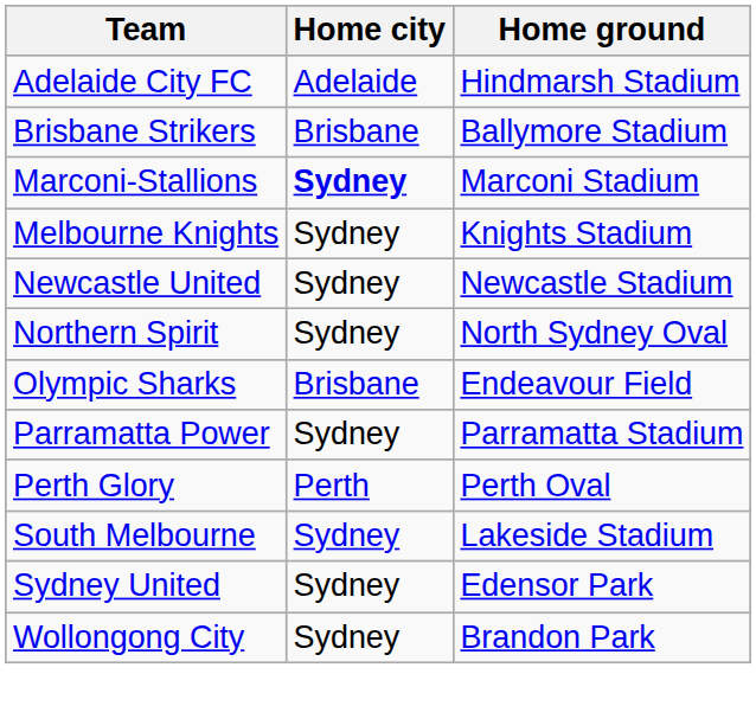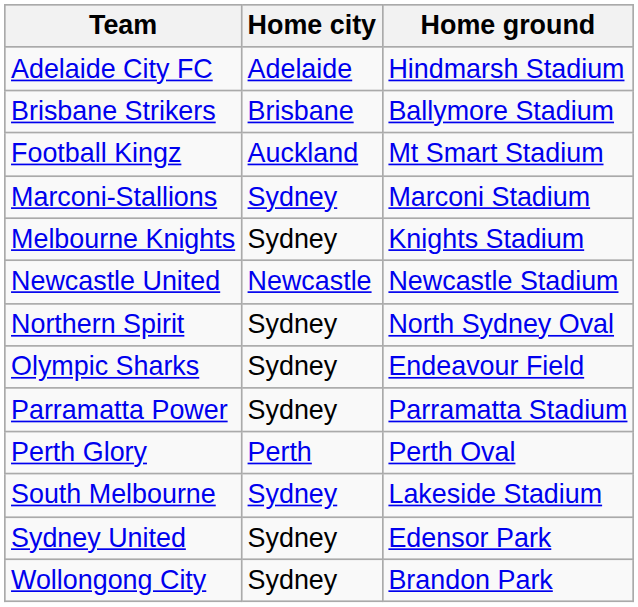+ row: Football Kingz | Auckland | Mt Smart Stadium
Marconi-Stallions | Home city: bold -> normal
Newcastle United | Home city: Sydney -> Newcastle
Olympic Sharks | Home city: Brisbane -> Sydney
